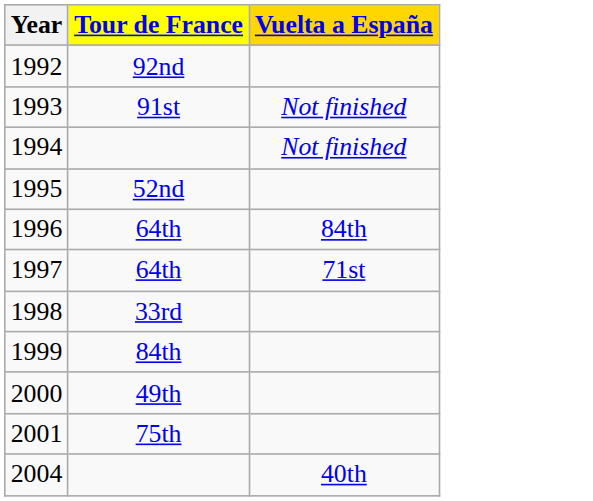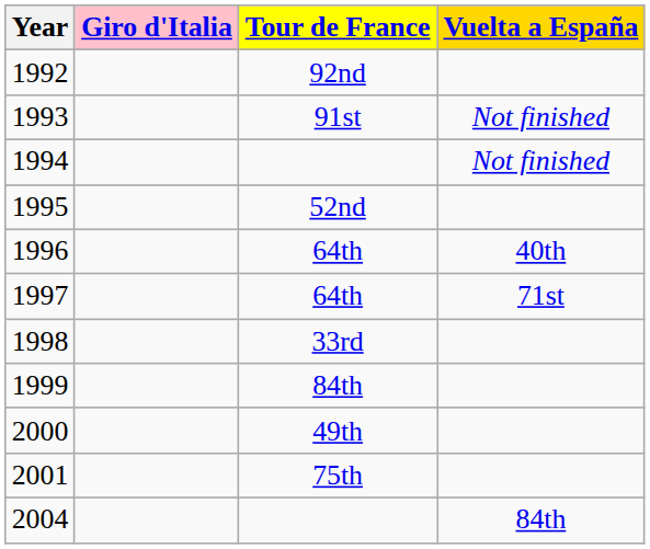+ column: Giro d'Italia
1996 | Vuelta a España: 84th -> 40th
2004 | Vuelta a España: 40th -> 84th
